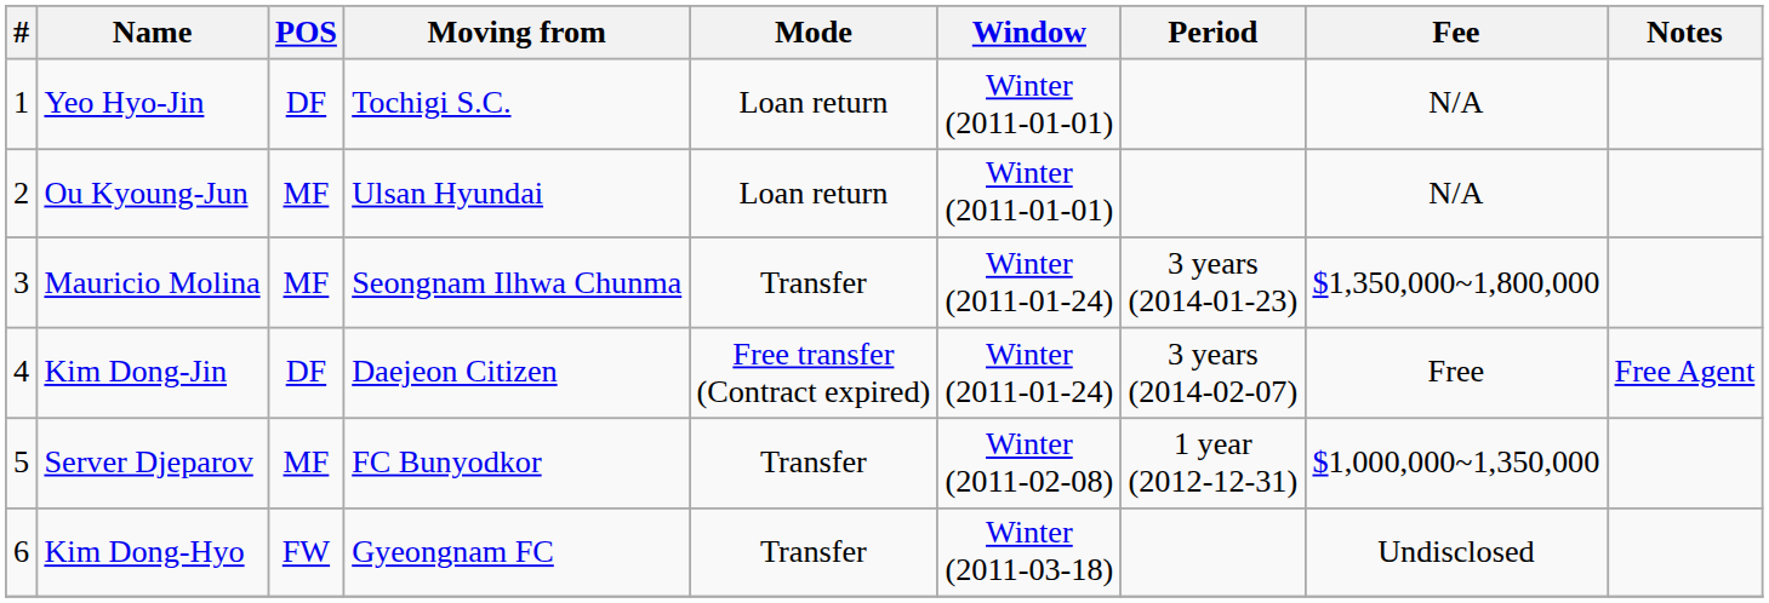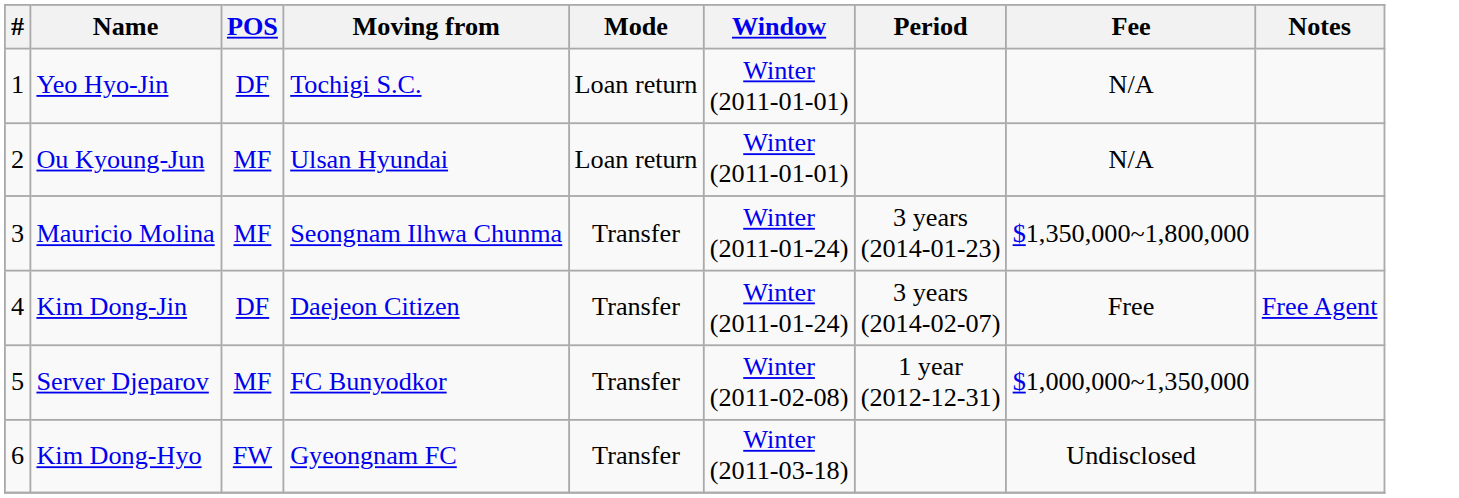Kim Dong-Jin | Mode: Free transfer (Contract expired) -> Transfer
